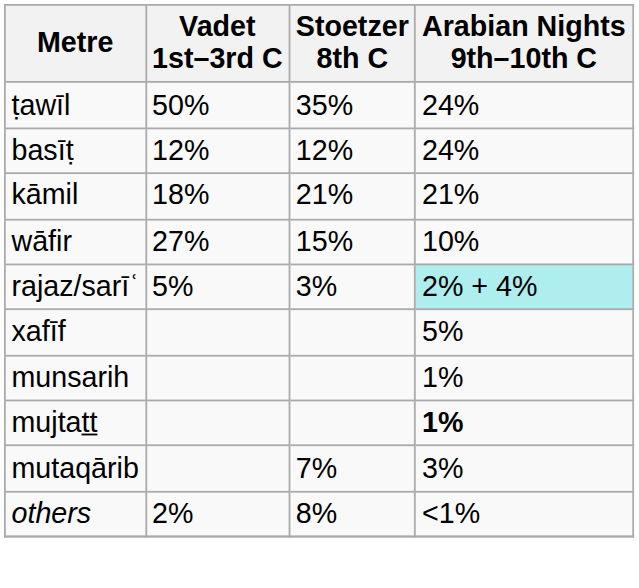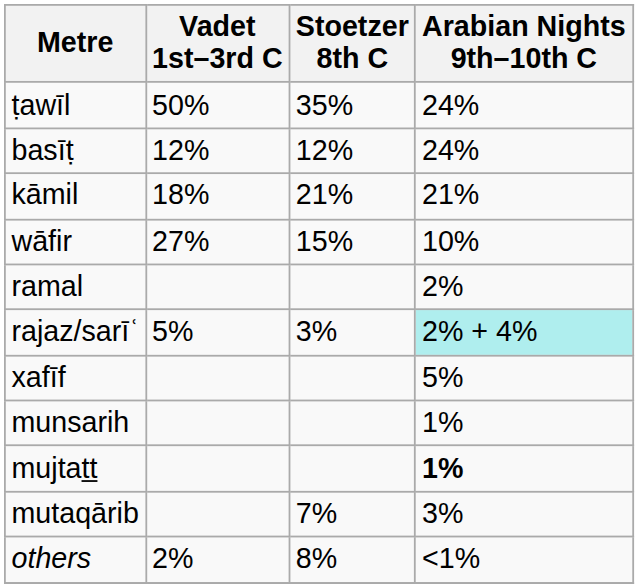+ row: ramal | 2%
